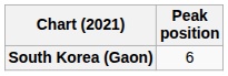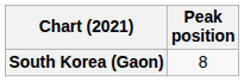South Korea (Gaon) | Peak position: 6 -> 8
